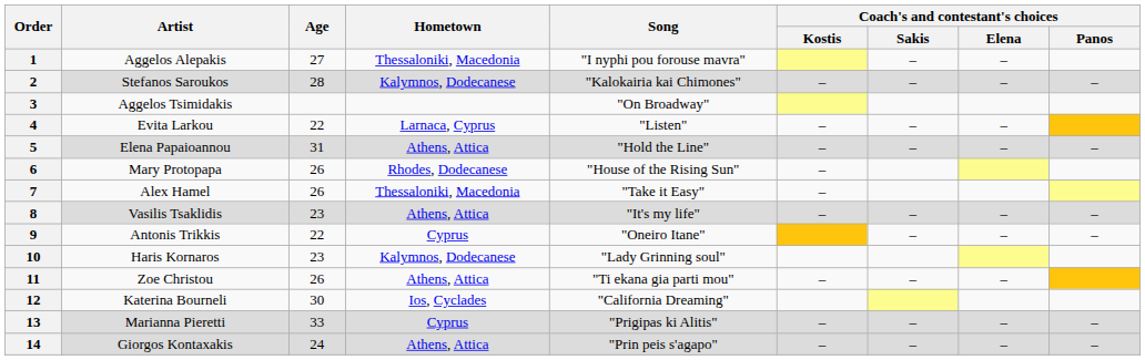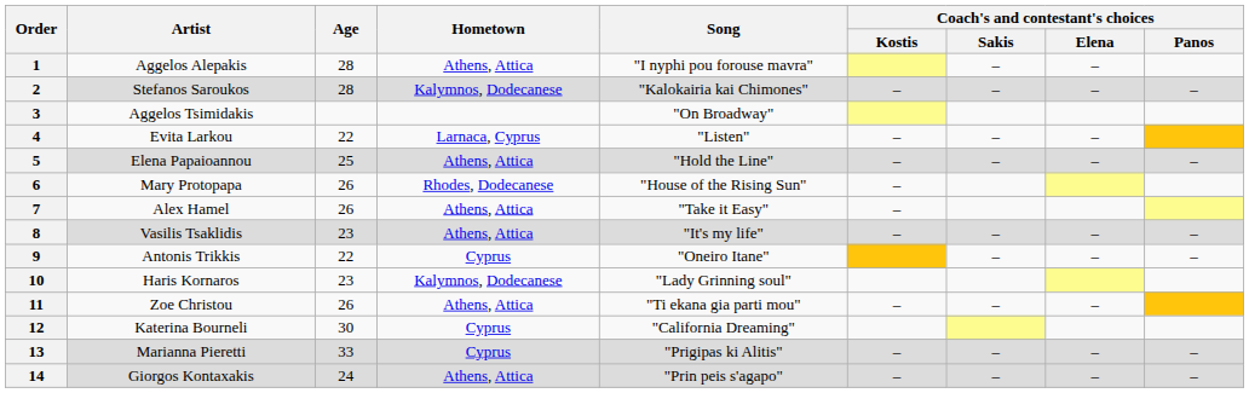1 | Age: 27 -> 28
1 | Hometown: Thessaloniki, Macedonia -> Athens, Attica
5 | Age: 31 -> 25
7 | Hometown: Thessaloniki, Macedonia -> Athens, Attica
12 | Hometown: Ios, Cyclades -> Cyprus
